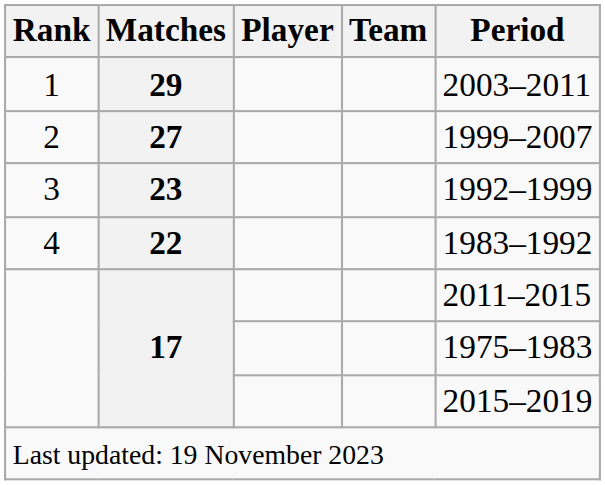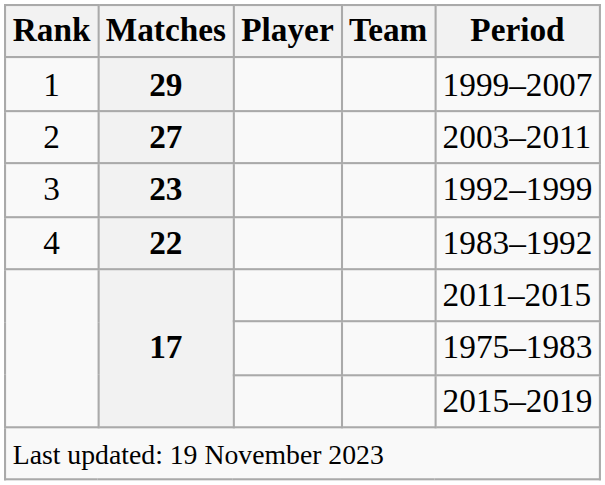1 | Period: 2003–2011 -> 1999–2007
2 | Period: 1999–2007 -> 2003–2011
